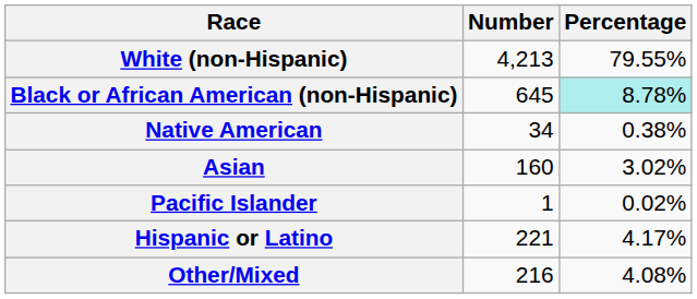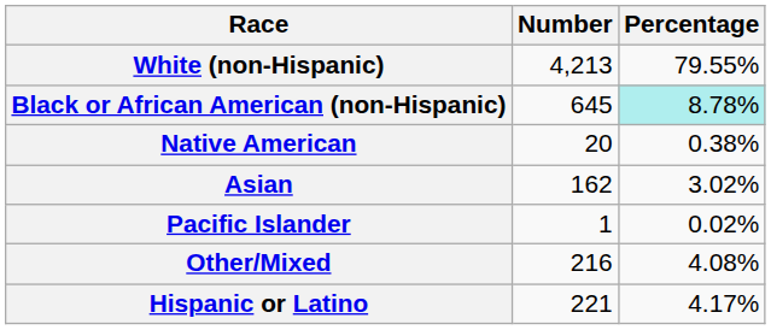Native American | Number: 34 -> 20
Asian | Number: 160 -> 162
rows swapped: Other/Mixed <-> Hispanic or Latino
